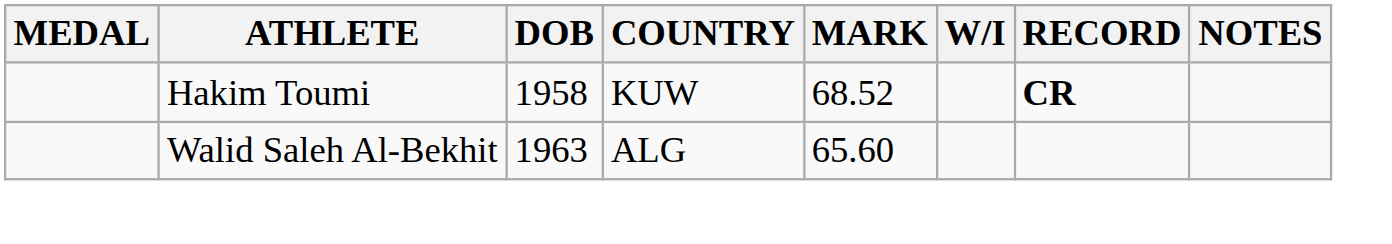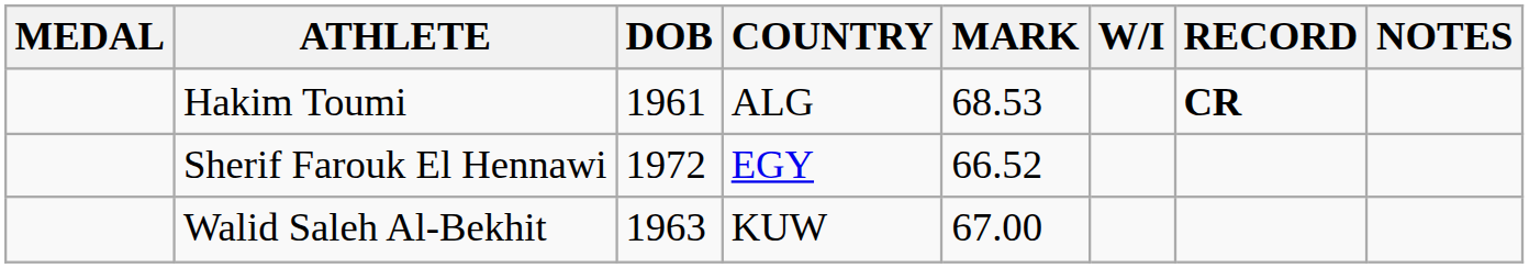Hakim Toumi | DOB: 1958 -> 1961
Hakim Toumi | COUNTRY: KUW -> ALG
Hakim Toumi | MARK: 68.52 -> 68.53
+ row: Sherif Farouk El Hennawi | 1972 | EGY | 66.52
Walid Saleh Al-Bekhit | COUNTRY: ALG -> KUW
Walid Saleh Al-Bekhit | MARK: 65.60 -> 67.00
